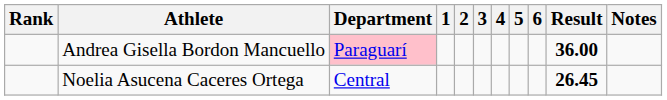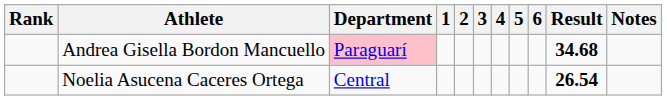Andrea Gisella Bordon Mancuello | Result: 36.00 -> 34.68
Noelia Asucena Caceres Ortega | Result: 26.45 -> 26.54
